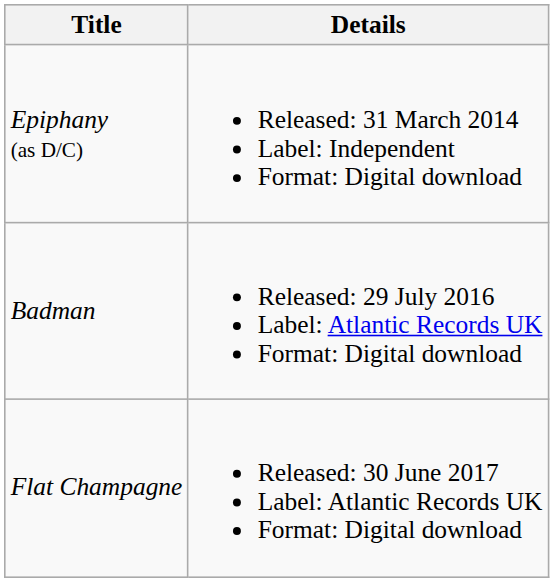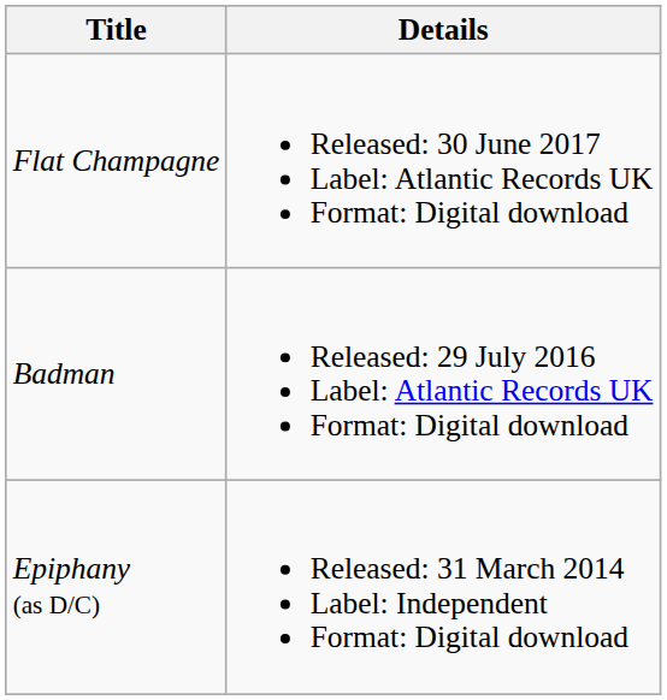rows swapped: Epiphany (as D/C) <-> Flat Champagne
